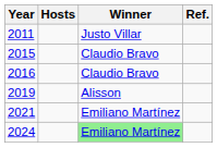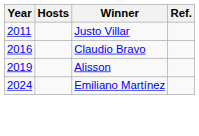- row: 2015 | Claudio Bravo
- row: 2021 | Emiliano Martínez
2024 | Winner: lightgreen background -> no background
